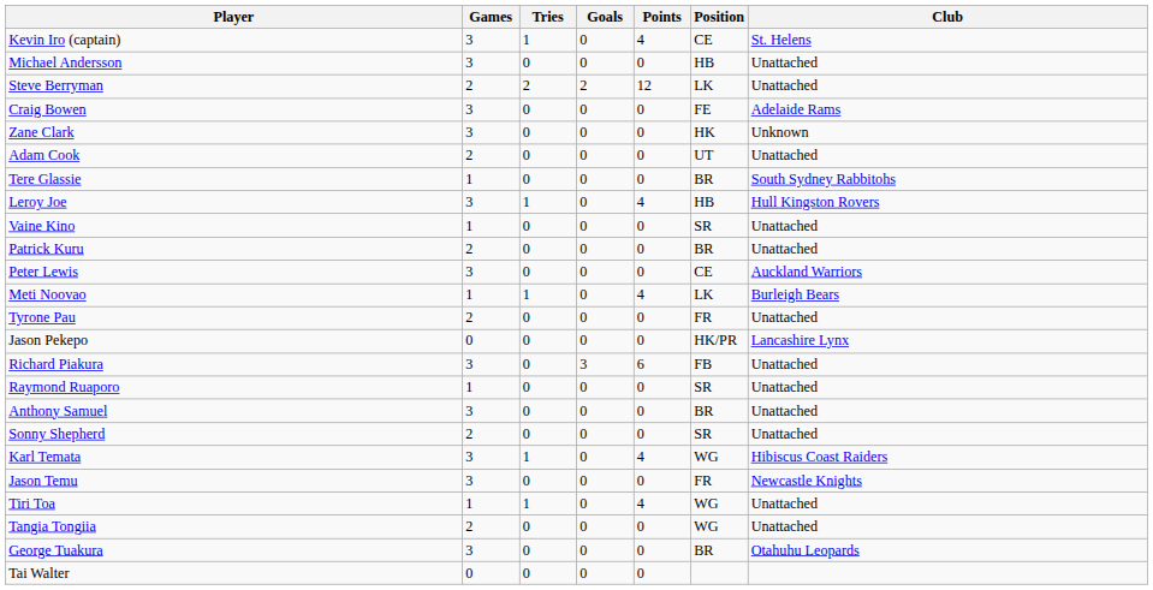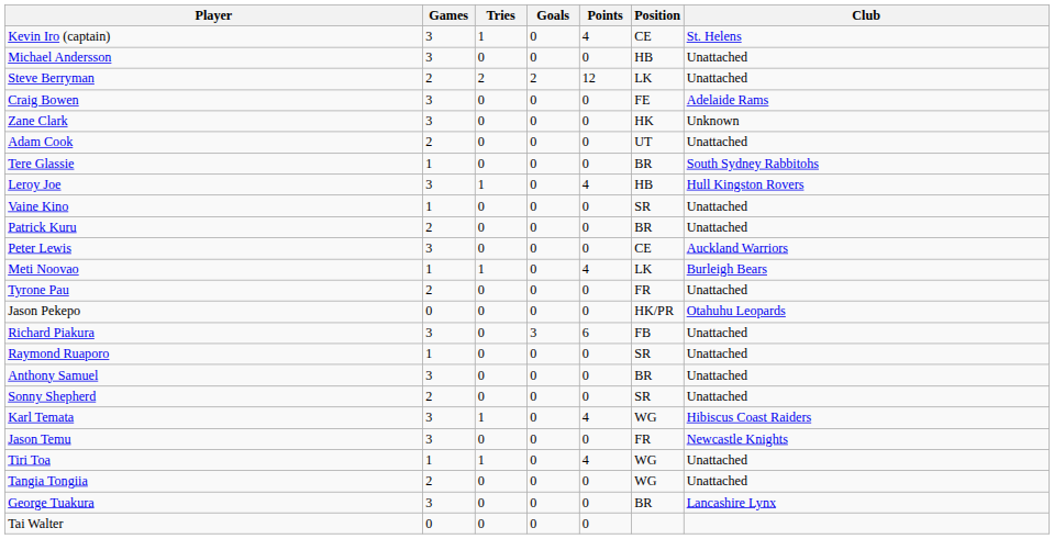Jason Pekepo | Club: Lancashire Lynx -> Otahuhu Leopards
George Tuakura | Club: Otahuhu Leopards -> Lancashire Lynx
